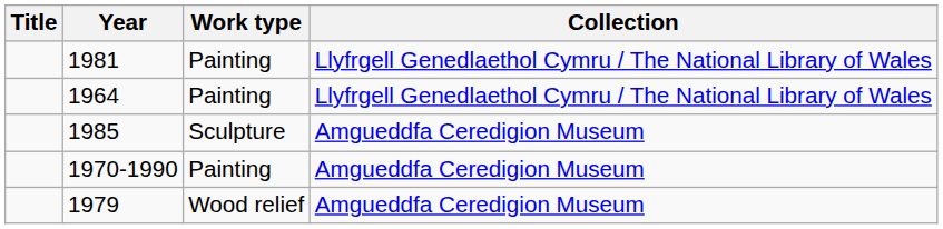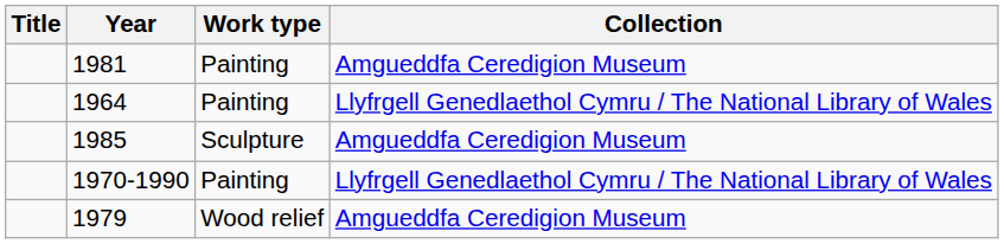1981 | Collection: Llyfrgell Genedlaethol Cymru / The National Library of Wales -> Amgueddfa Ceredigion Museum
1970-1990 | Collection: Amgueddfa Ceredigion Museum -> Llyfrgell Genedlaethol Cymru / The National Library of Wales
